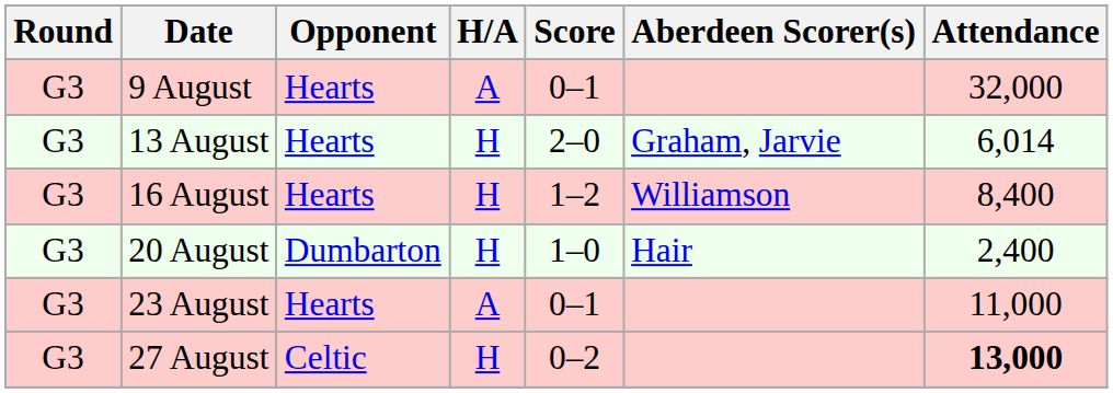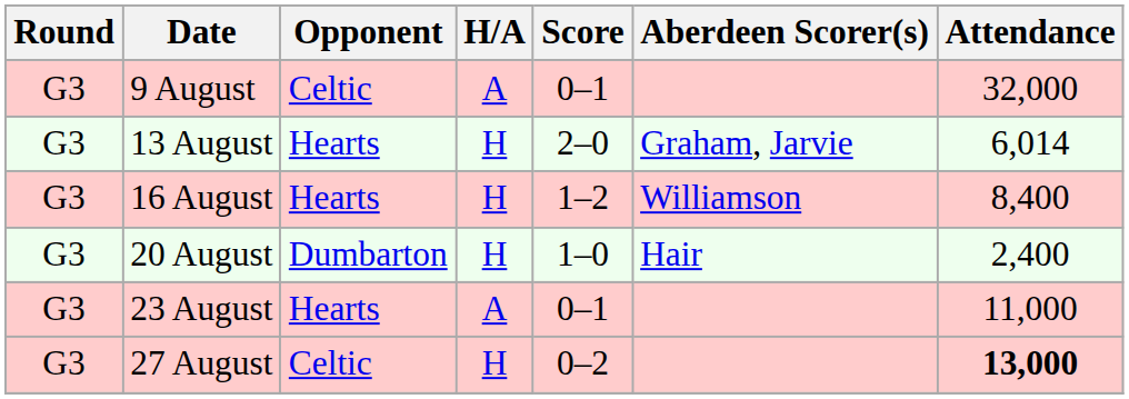9 August | Opponent: Hearts -> Celtic
